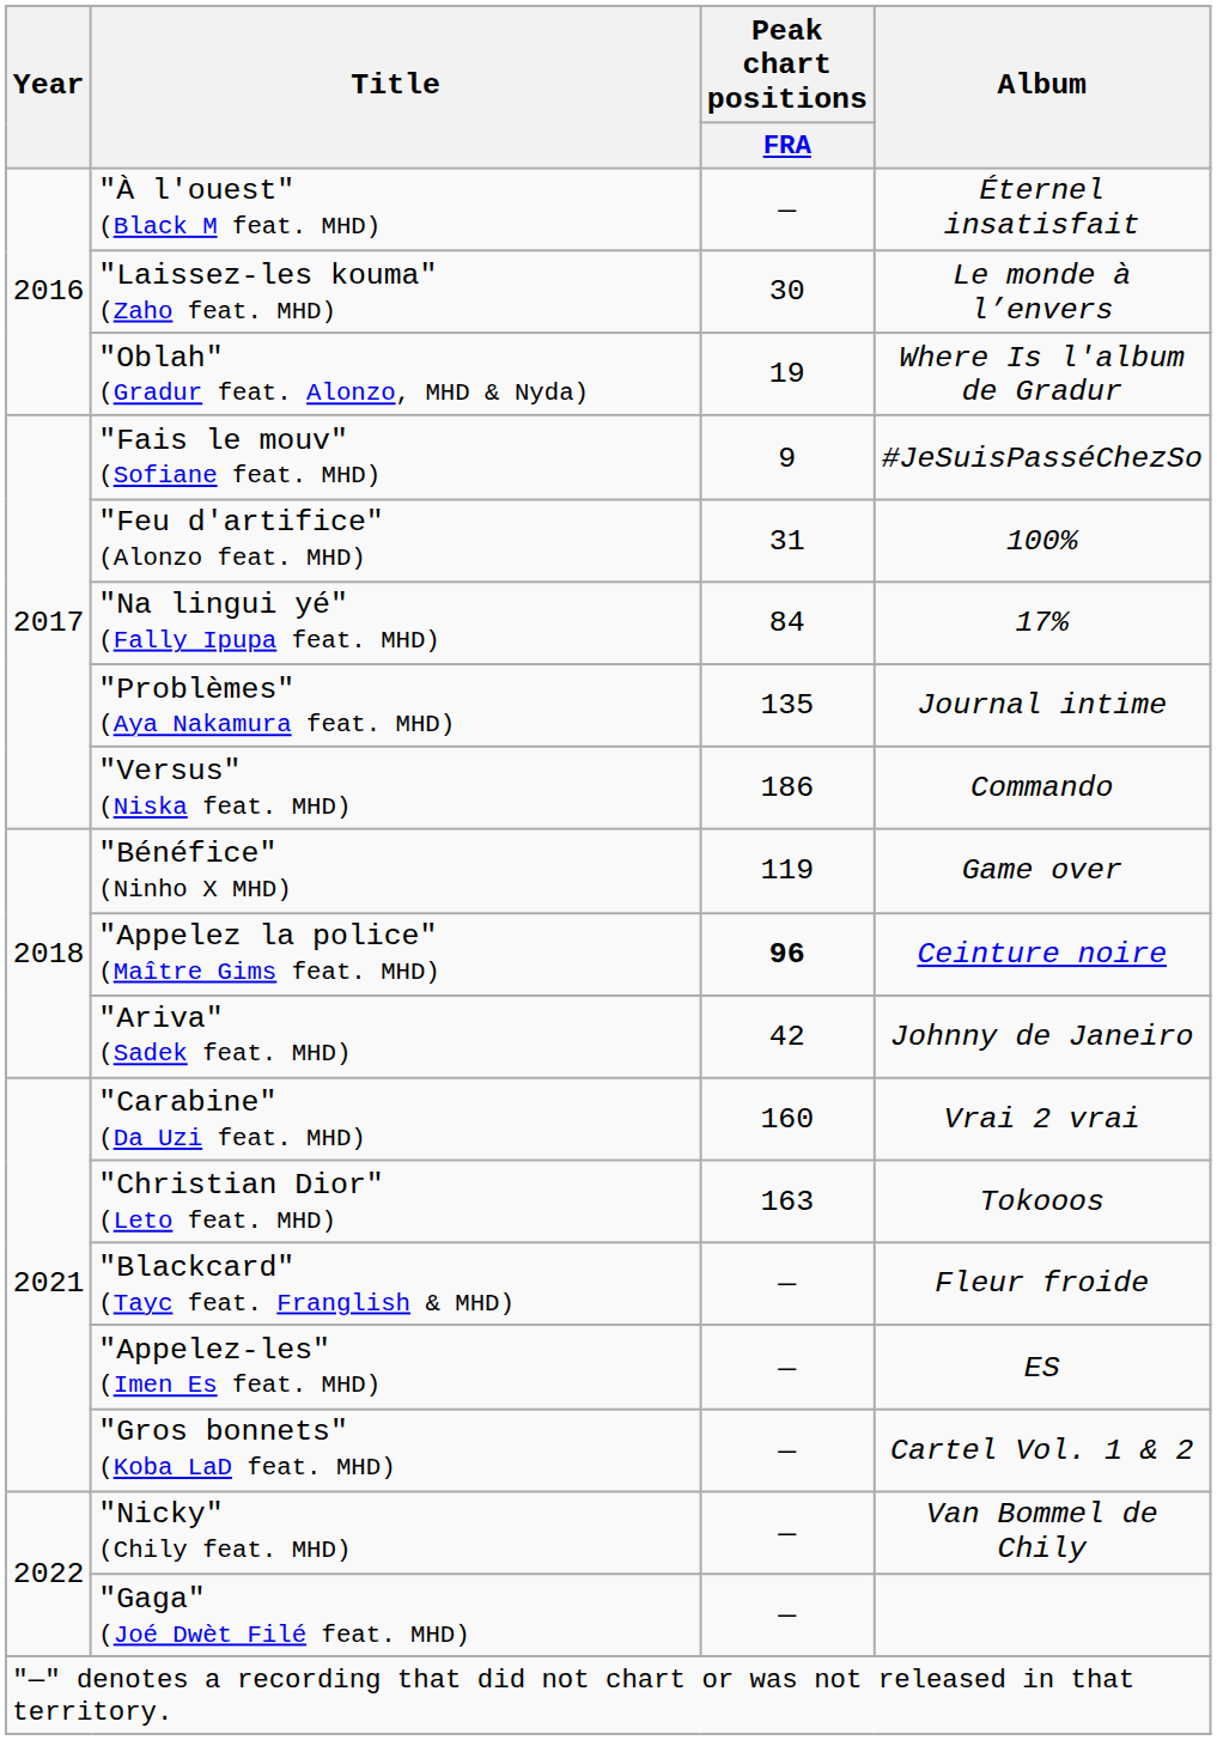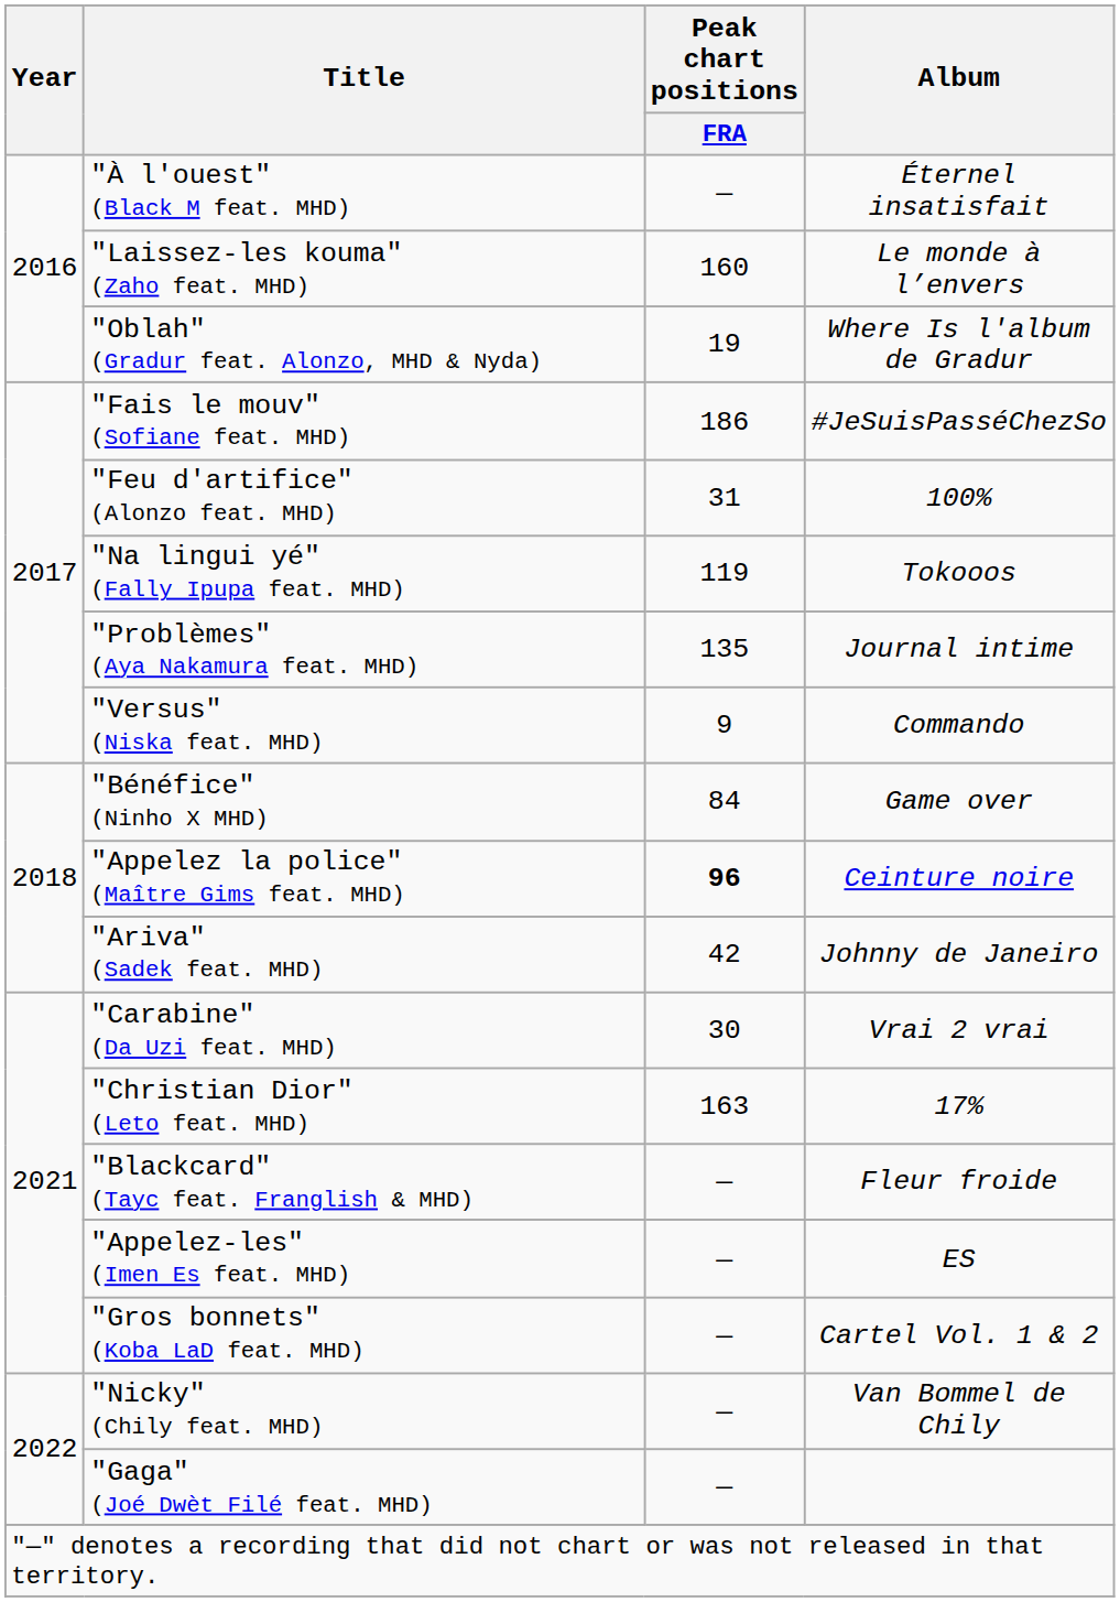"Laissez-les kouma" (Zaho feat. MHD) | Peak chart positions / FRA: 30 -> 160
"Fais le mouv" (Sofiane feat. MHD) | Peak chart positions / FRA: 9 -> 186
"Na lingui yé" (Fally Ipupa feat. MHD) | Peak chart positions / FRA: 84 -> 119
"Na lingui yé" (Fally Ipupa feat. MHD) | Album: 17% -> Tokooos
"Versus" (Niska feat. MHD) | Peak chart positions / FRA: 186 -> 9
"Bénéfice" (Ninho X MHD) | Peak chart positions / FRA: 119 -> 84
"Carabine" (Da Uzi feat. MHD) | Peak chart positions / FRA: 160 -> 30
"Christian Dior" (Leto feat. MHD) | Album: Tokooos -> 17%
